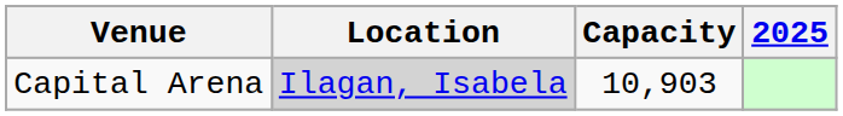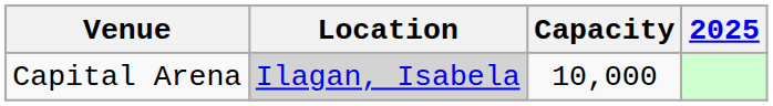Capital Arena | Capacity: 10,903 -> 10,000
